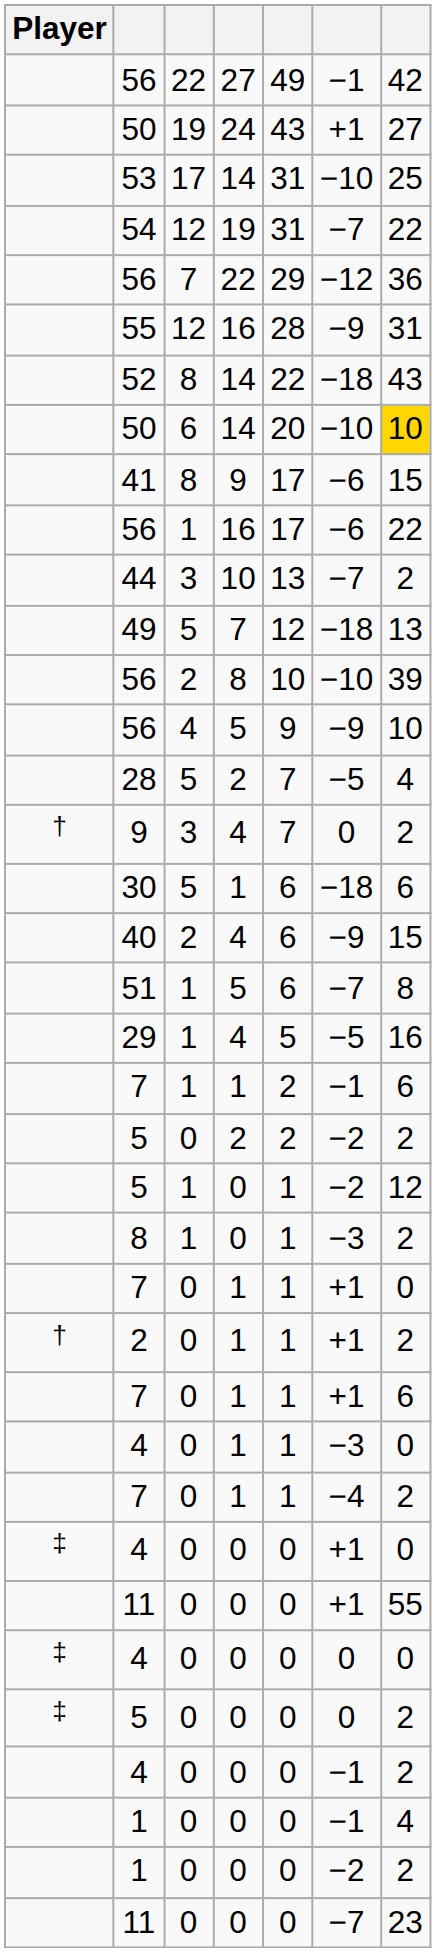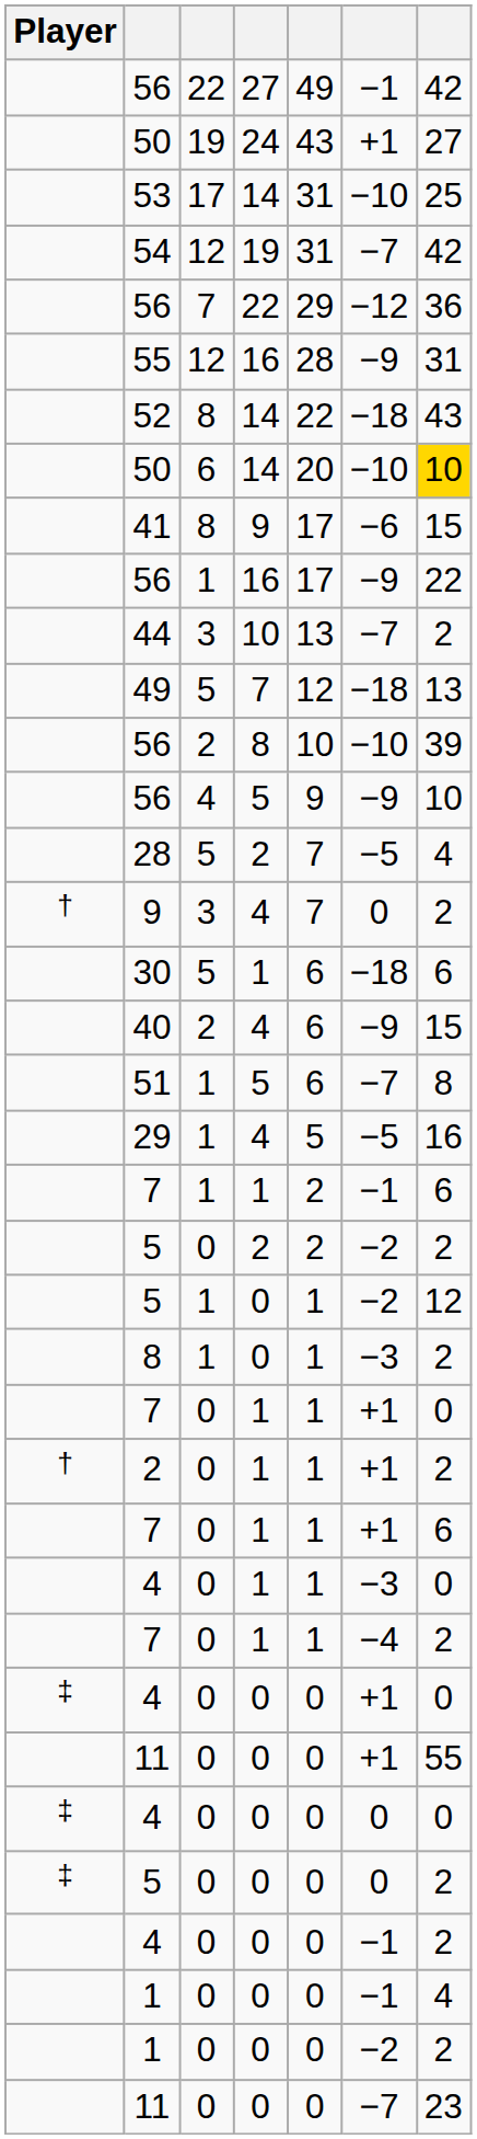54 | column 7: 22 -> 42
56 / 16 | column 6: −6 -> −9
